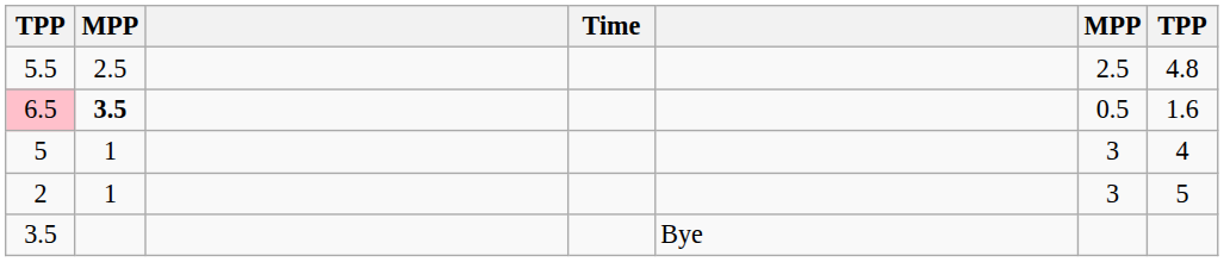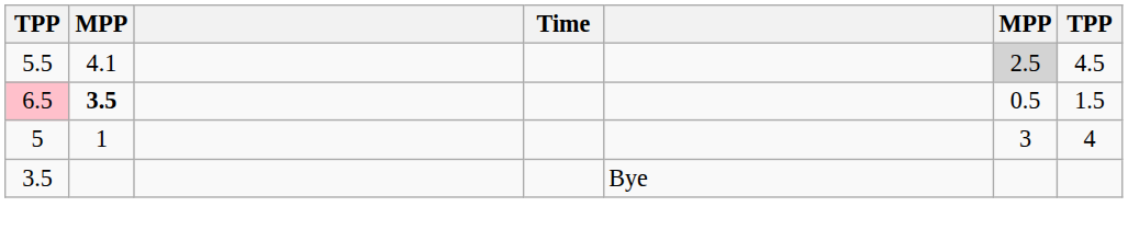5.5 | column 2: 2.5 -> 4.1
5.5 | column 6: no background -> lightgrey background
5.5 | column 7: 4.8 -> 4.5
6.5 | column 7: 1.6 -> 1.5
- row: 2 | 1 | 3 | 5
